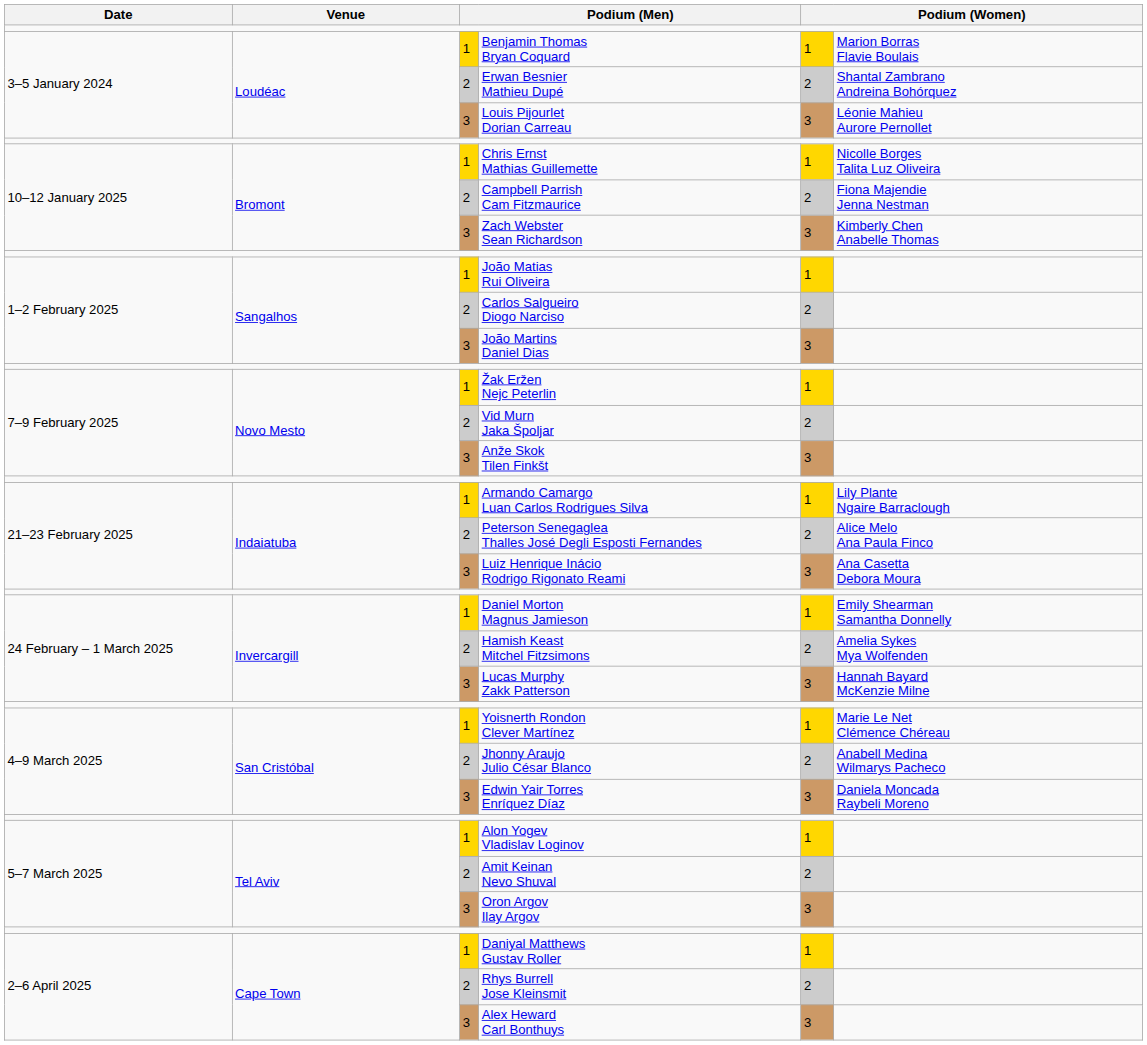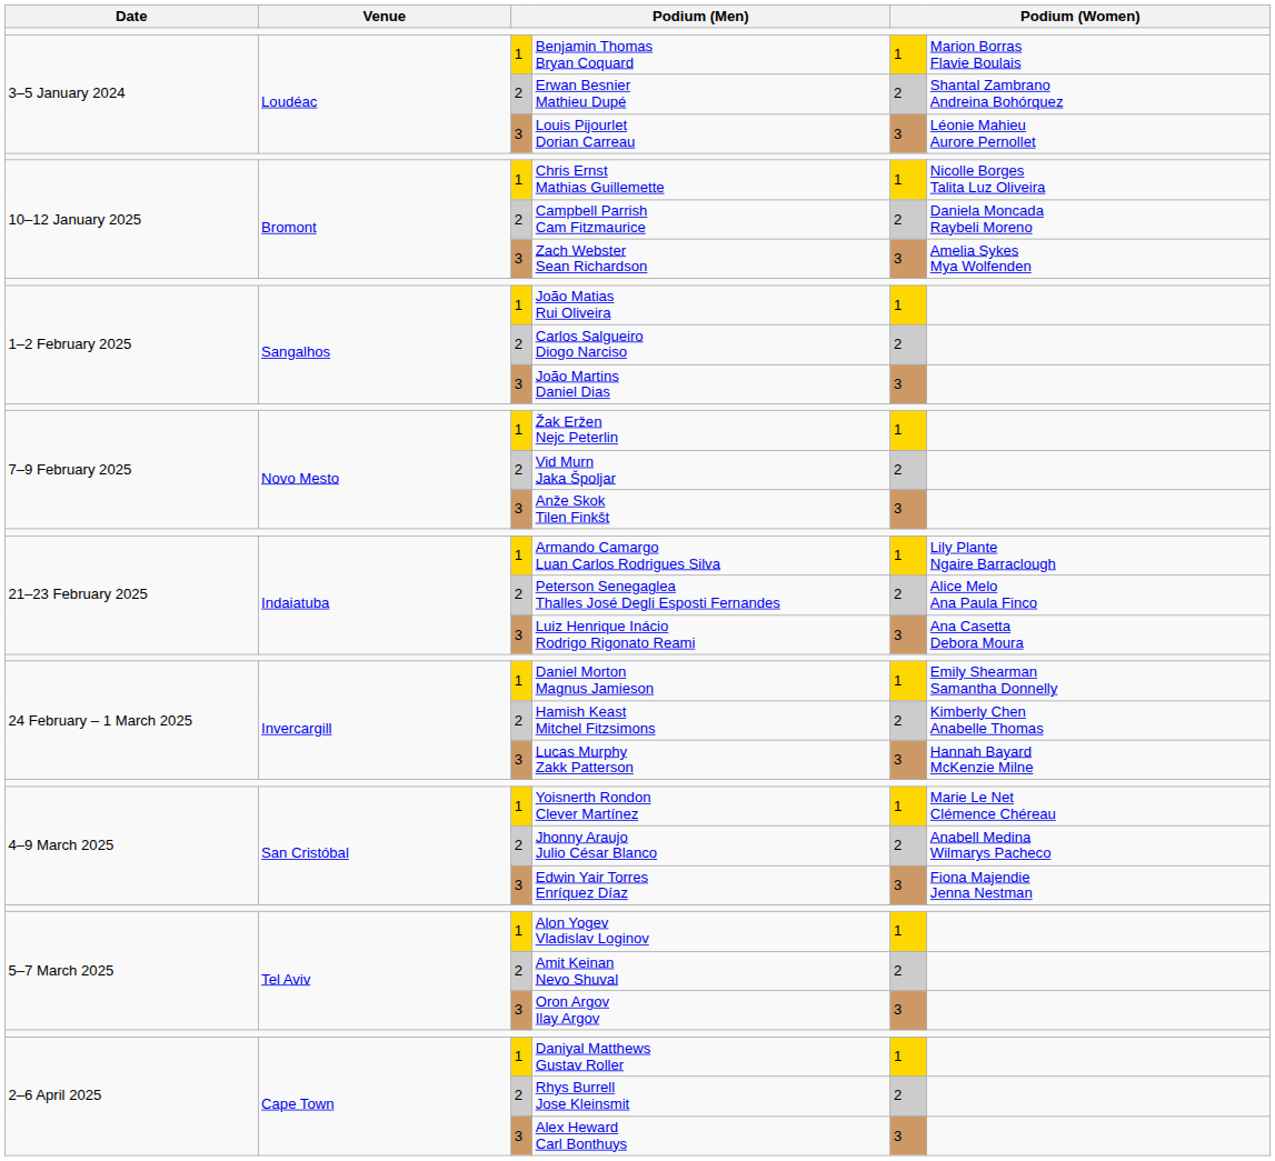Campbell Parrish Cam Fitzmaurice | column 6: Fiona Majendie Jenna Nestman -> Daniela Moncada Raybeli Moreno
Zach Webster Sean Richardson | column 6: Kimberly Chen Anabelle Thomas -> Amelia Sykes Mya Wolfenden
Hamish Keast Mitchel Fitzsimons | column 6: Amelia Sykes Mya Wolfenden -> Kimberly Chen Anabelle Thomas
Edwin Yair Torres Enríquez Díaz | column 6: Daniela Moncada Raybeli Moreno -> Fiona Majendie Jenna Nestman
